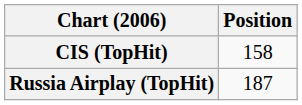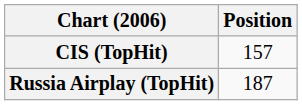CIS (TopHit) | Position: 158 -> 157
